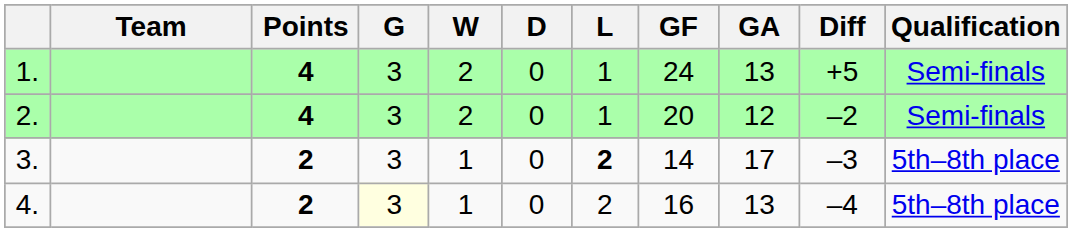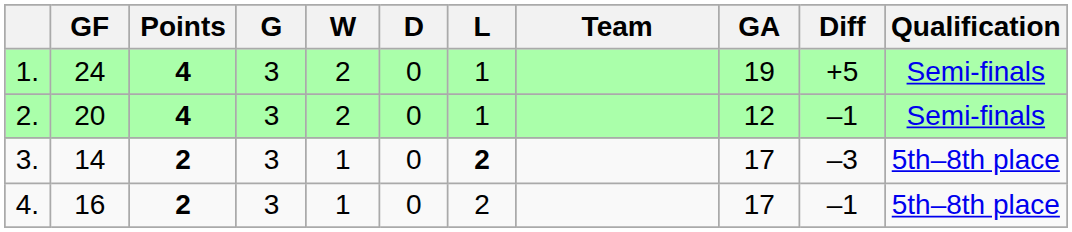columns swapped: Team <-> GF
1. | GA: 13 -> 19
2. | Diff: –2 -> –1
4. | G: lightyellow background -> no background
4. | GA: 13 -> 17
4. | Diff: –4 -> –1
